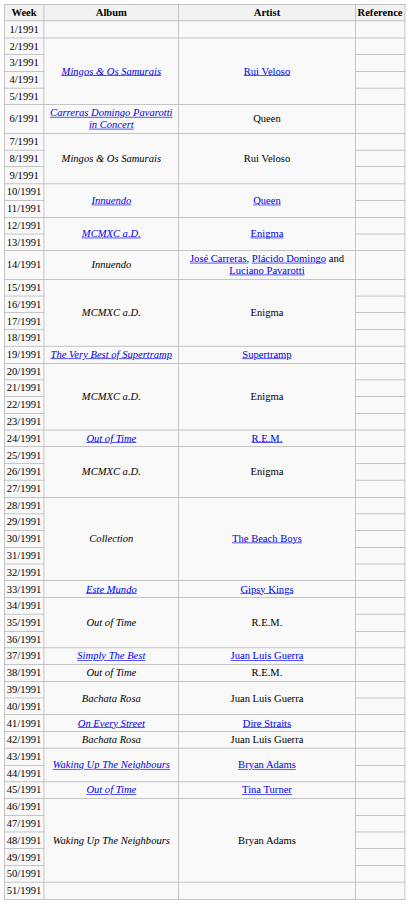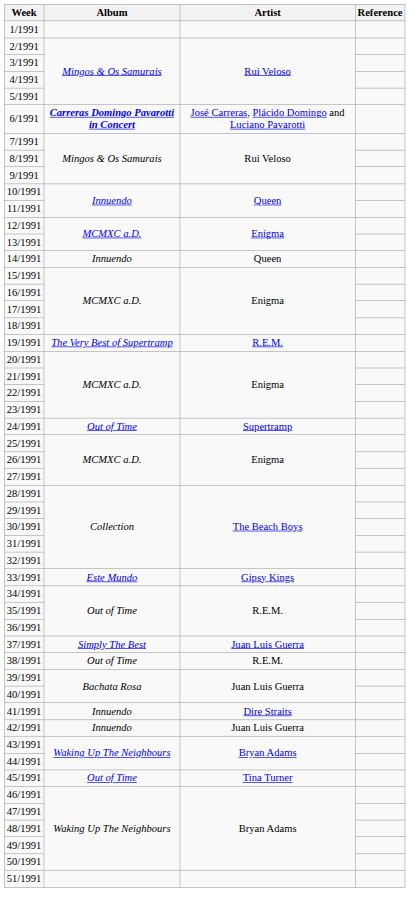6/1991 | Album: normal -> bold
6/1991 | Artist: Queen -> José Carreras, Plácido Domingo and Luciano Pavarotti
14/1991 | Artist: José Carreras, Plácido Domingo and Luciano Pavarotti -> Queen
19/1991 | Artist: Supertramp -> R.E.M.
24/1991 | Artist: R.E.M. -> Supertramp
41/1991 | Album: On Every Street -> Innuendo
42/1991 | Album: Bachata Rosa -> Innuendo
